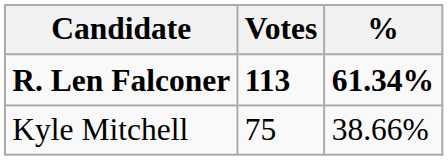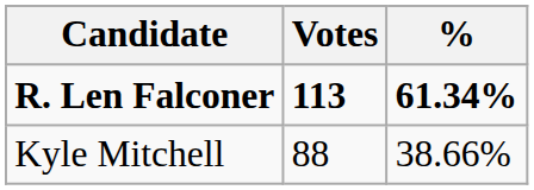Kyle Mitchell | Votes: 75 -> 88
